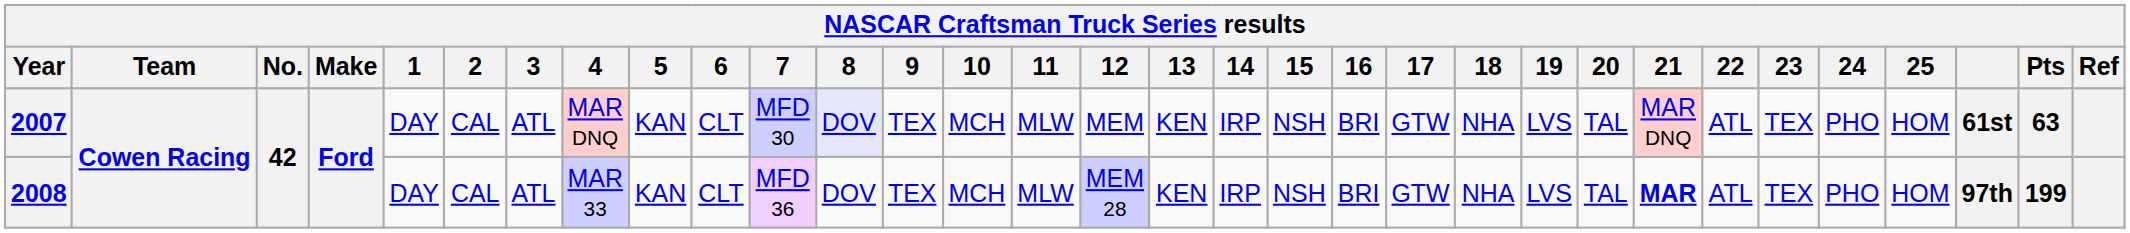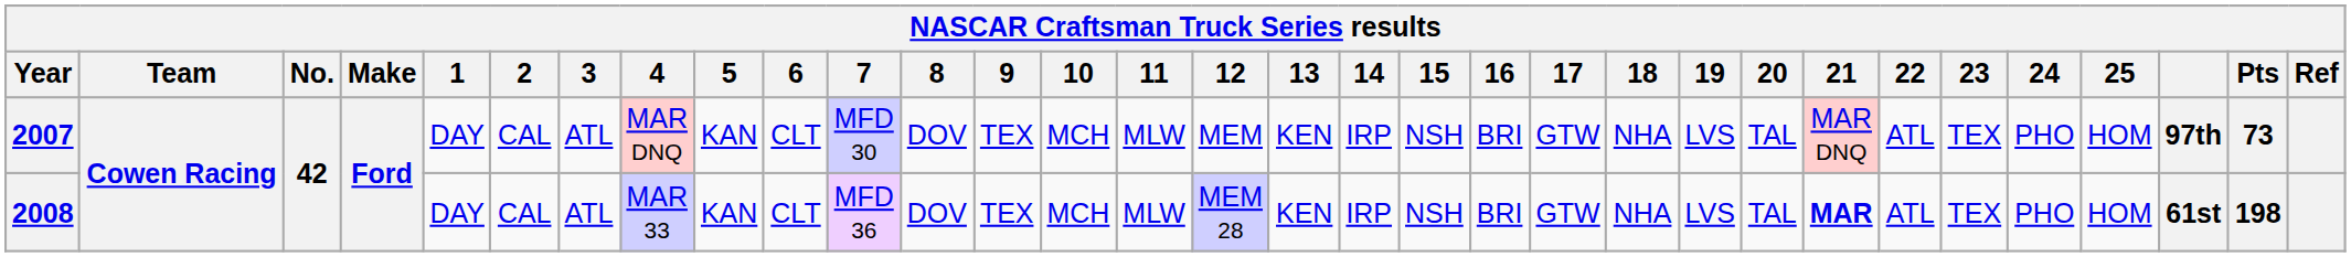2007 | 8: lavender background -> no background
2007 | column 30: 61st -> 97th
2007 | Pts: 63 -> 73
2008 | column 30: 97th -> 61st
2008 | Pts: 199 -> 198
